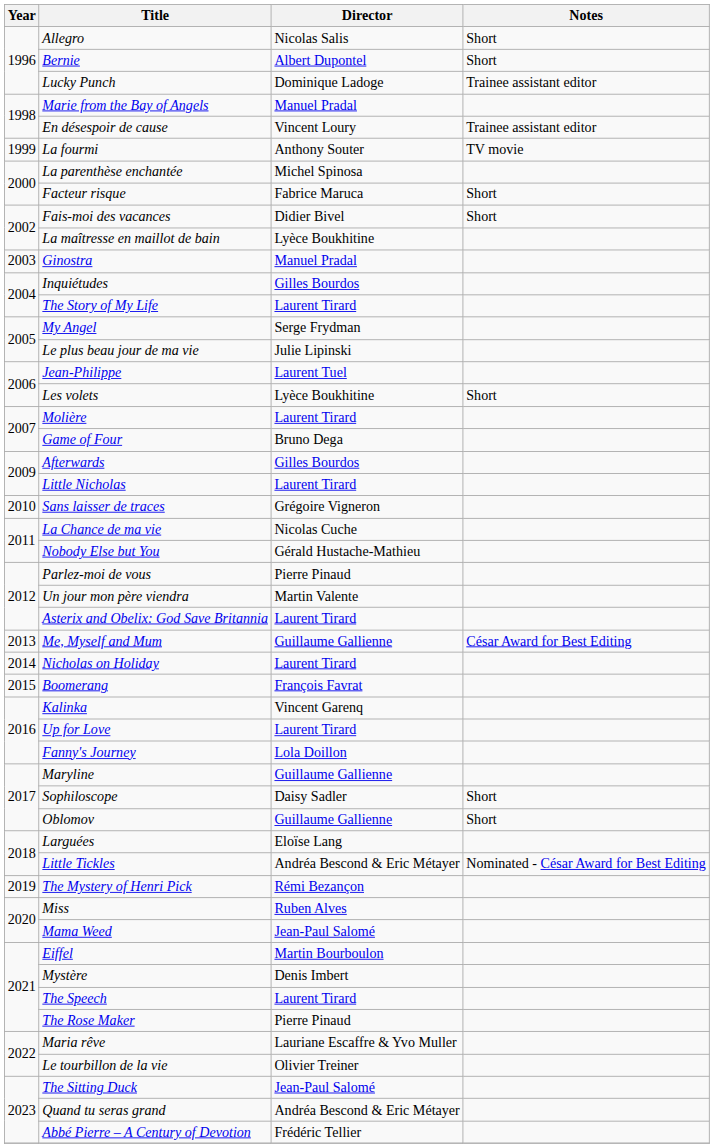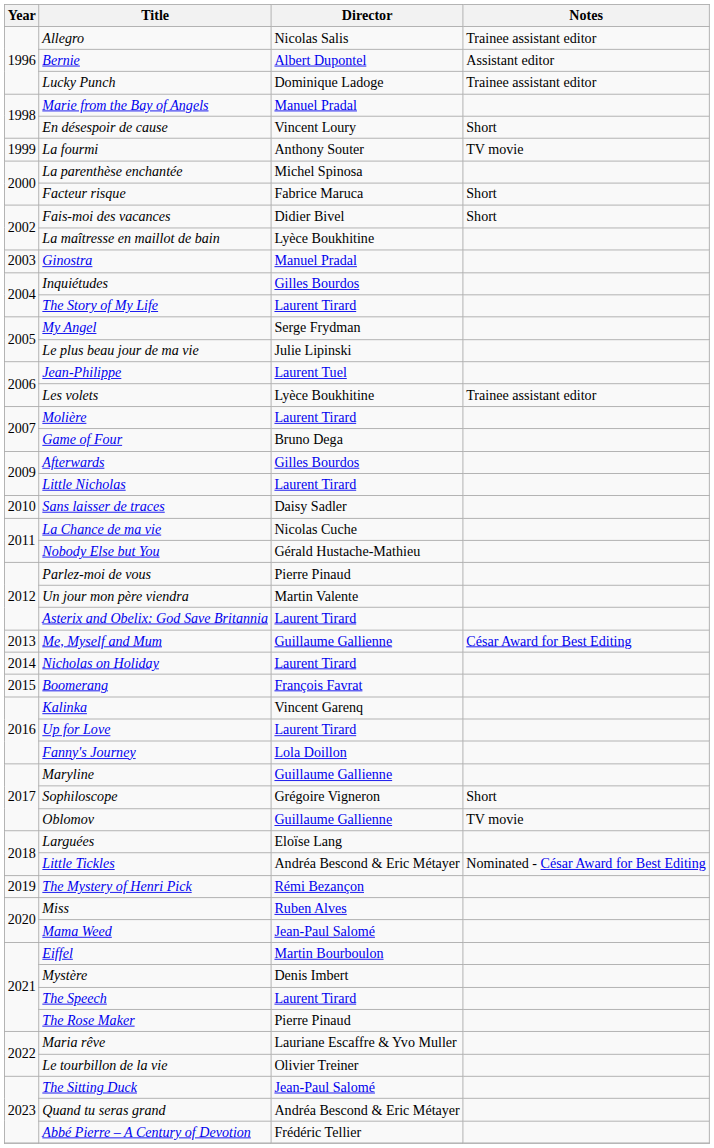Allegro | Notes: Short -> Trainee assistant editor
Bernie | Notes: Short -> Assistant editor
En désespoir de cause | Notes: Trainee assistant editor -> Short
Les volets | Notes: Short -> Trainee assistant editor
Sans laisser de traces | Director: Grégoire Vigneron -> Daisy Sadler
Sophiloscope | Director: Daisy Sadler -> Grégoire Vigneron
Oblomov | Notes: Short -> TV movie
